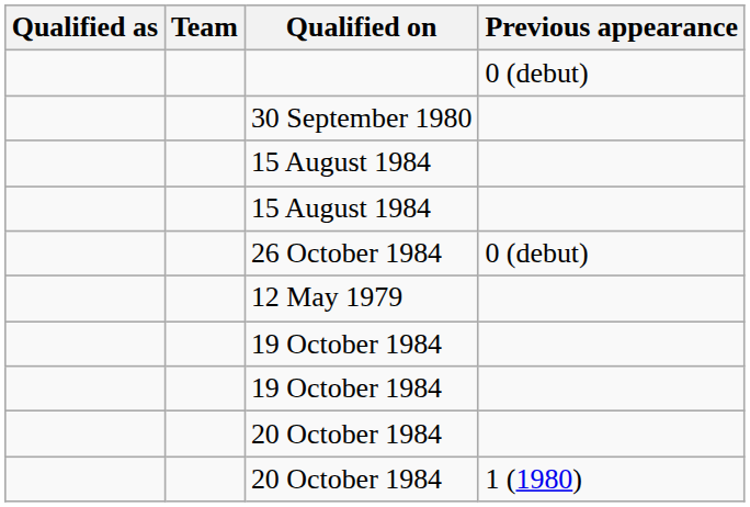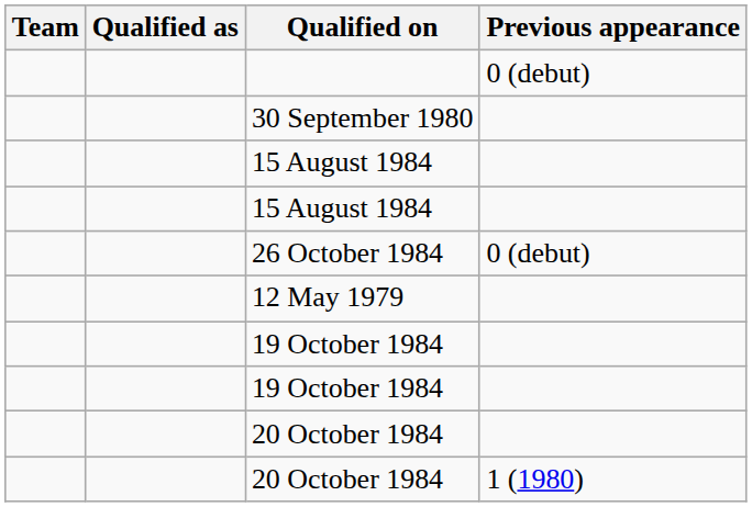columns swapped: Team <-> Qualified as
